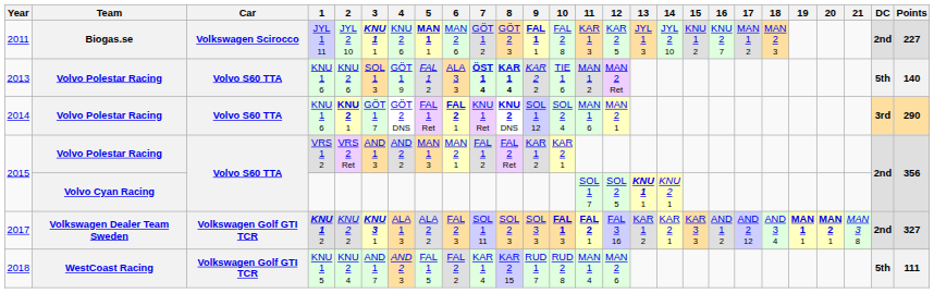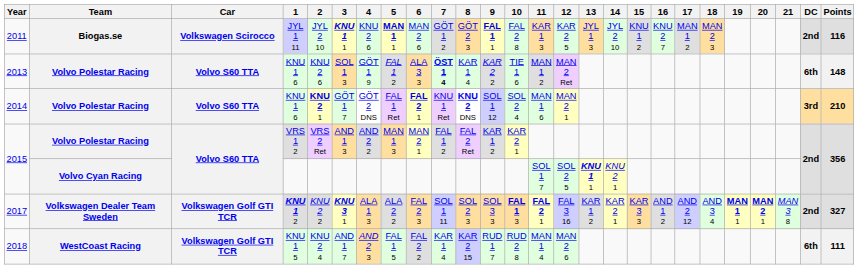2011 | Points: 227 -> 116
2013 | 8: bold -> normal
2013 | DC: 5th -> 6th
2013 | Points: 140 -> 148
2014 | Points: 290 -> 210
2018 | DC: 5th -> 6th
